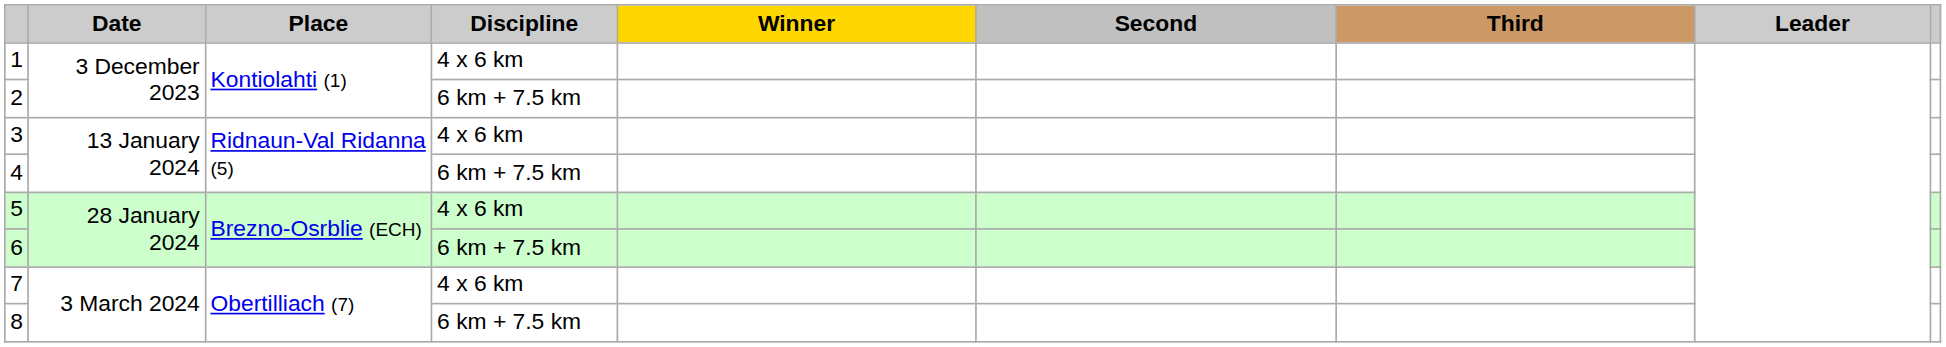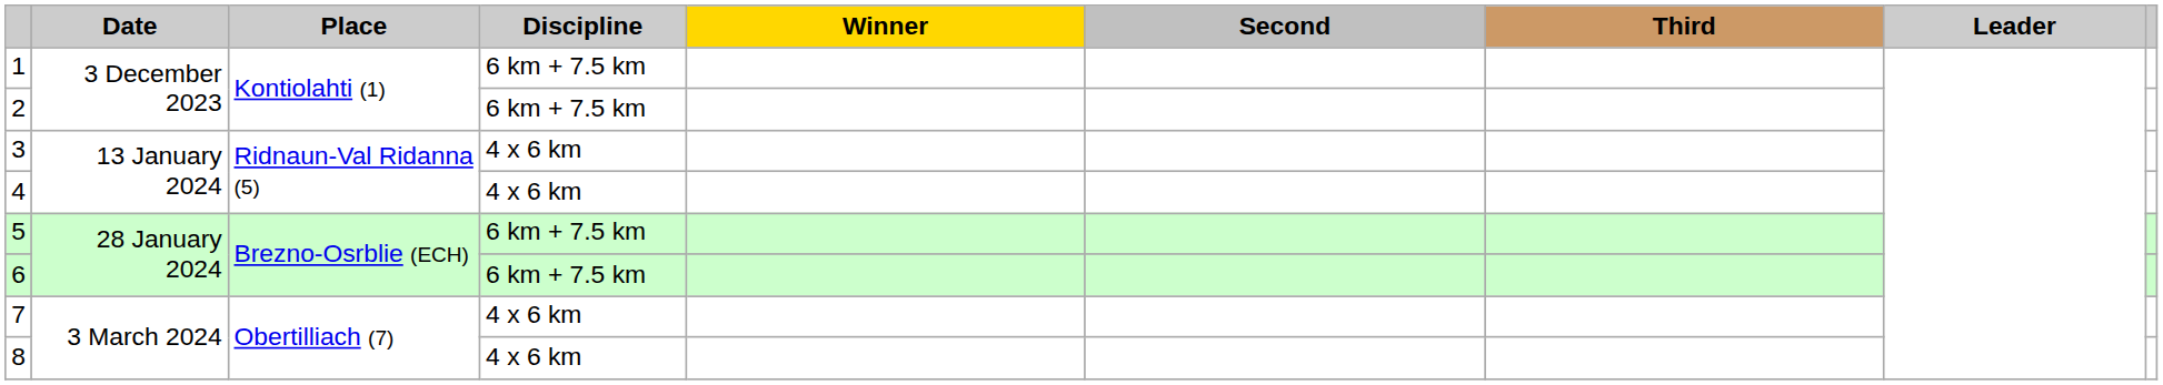1 | Discipline: 4 x 6 km -> 6 km + 7.5 km
4 | Discipline: 6 km + 7.5 km -> 4 x 6 km
5 | Discipline: 4 x 6 km -> 6 km + 7.5 km
8 | Discipline: 6 km + 7.5 km -> 4 x 6 km
